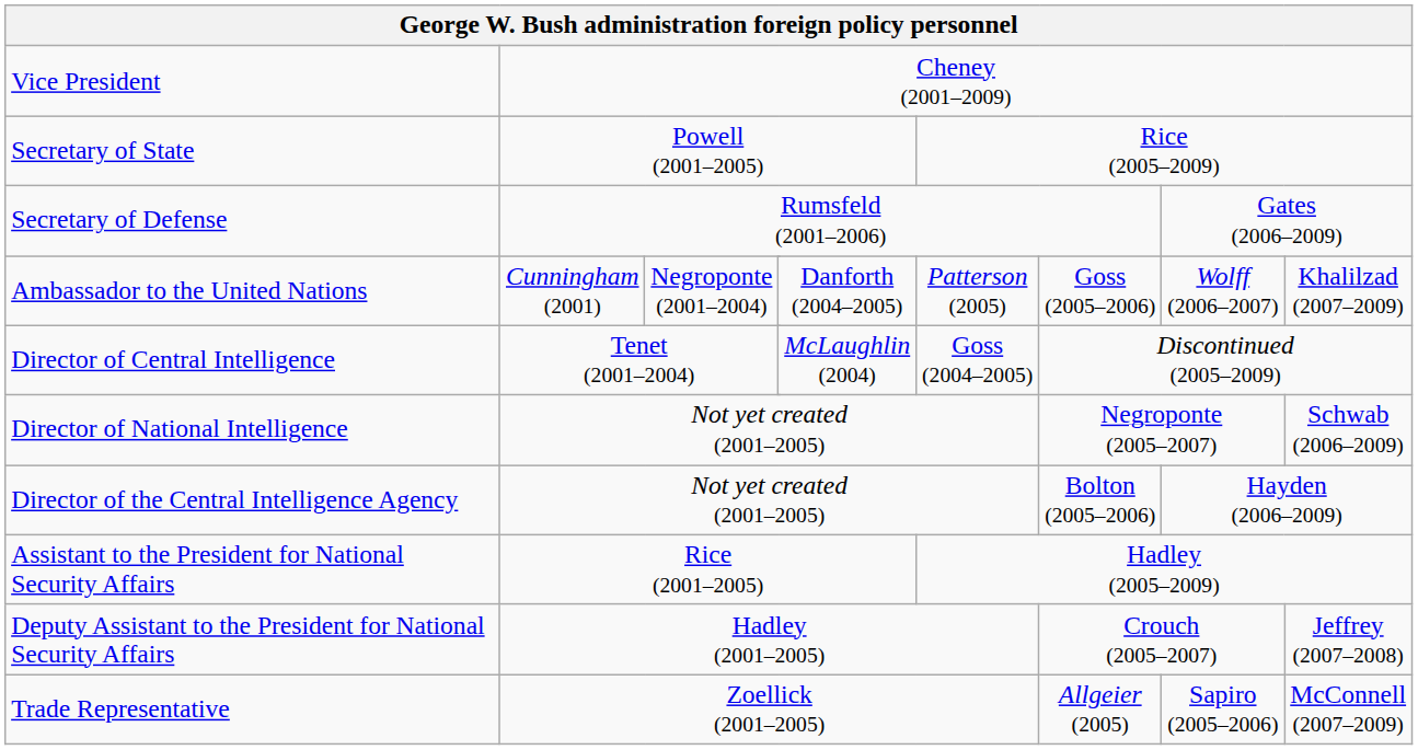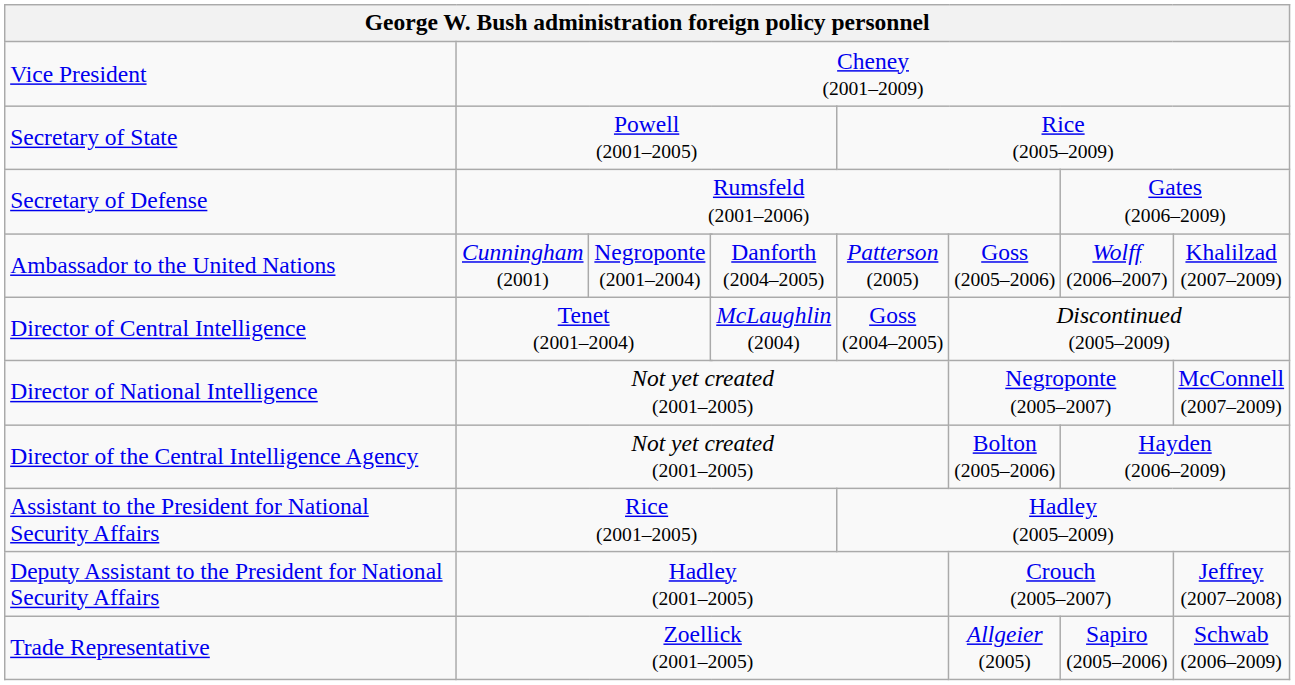Director of National Intelligence | column 9: Schwab (2006–2009) -> McConnell (2007–2009)
Trade Representative | column 9: McConnell (2007–2009) -> Schwab (2006–2009)
